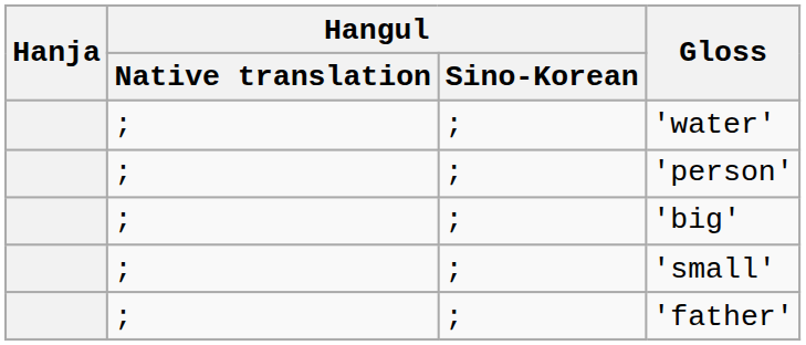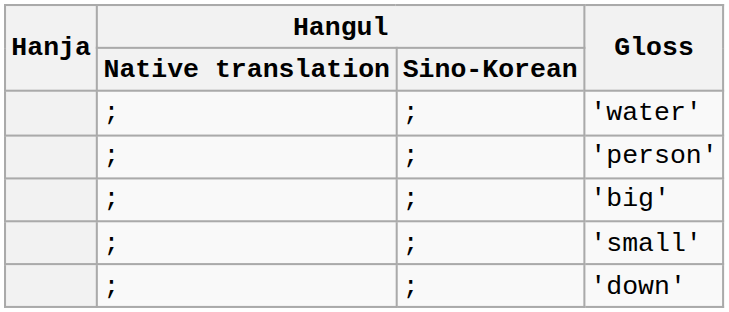+ row: ; | ; | 'down'
- row: ; | ; | 'father'
